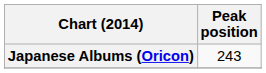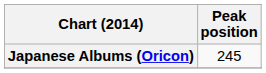Japanese Albums (Oricon) | Peak position: 243 -> 245
